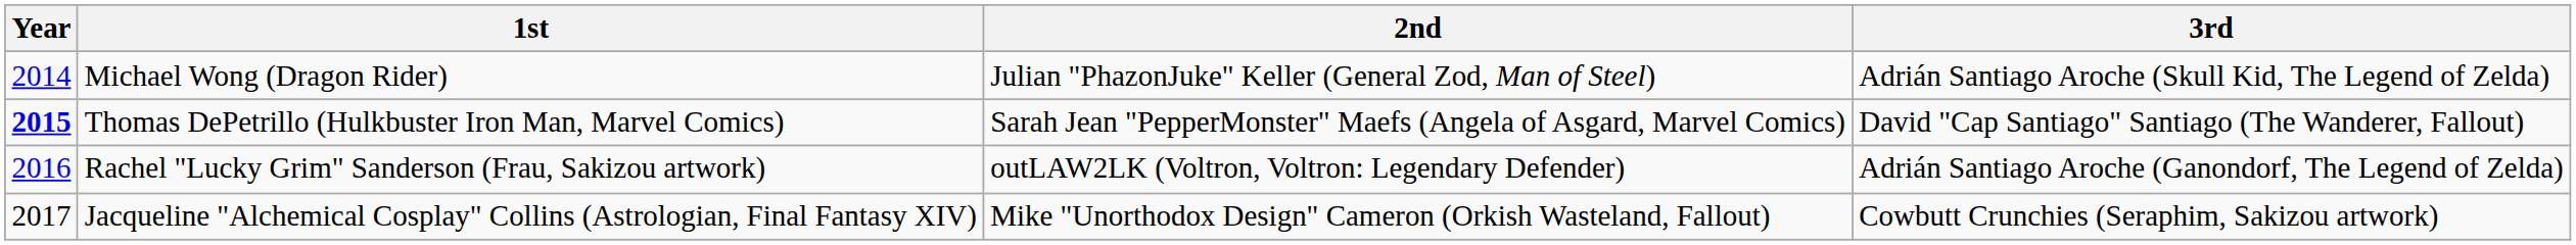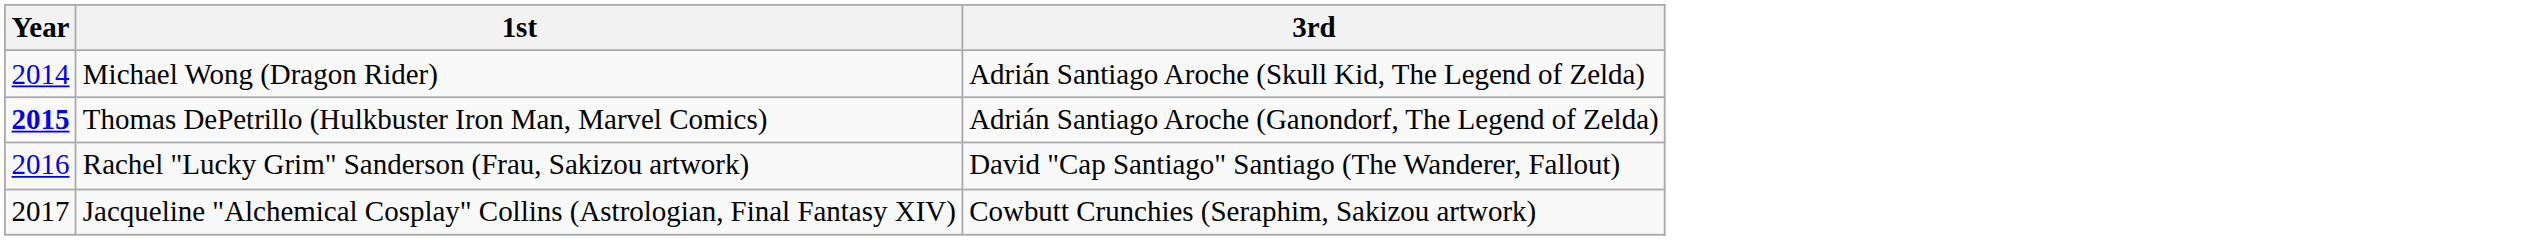- column: 2nd | Julian "PhazonJuke" Keller (General Zod, Man of Steel) | Sarah Jean "PepperMonster" Maefs (Angela of Asgard, Marvel Comics) | outLAW2LK (Voltron, Voltron: Legendary Defender) | Mike "Unorthodox Design" Cameron (Orkish Wasteland, Fallout)
Thomas DePetrillo (Hulkbuster Iron Man, Marvel Comics) | 3rd: David "Cap Santiago" Santiago (The Wanderer, Fallout) -> Adrián Santiago Aroche (Ganondorf, The Legend of Zelda)
Rachel "Lucky Grim" Sanderson (Frau, Sakizou artwork) | 3rd: Adrián Santiago Aroche (Ganondorf, The Legend of Zelda) -> David "Cap Santiago" Santiago (The Wanderer, Fallout)
